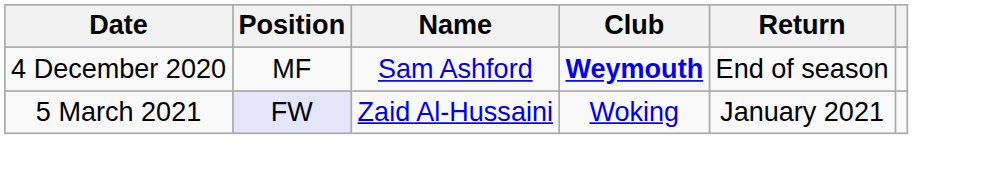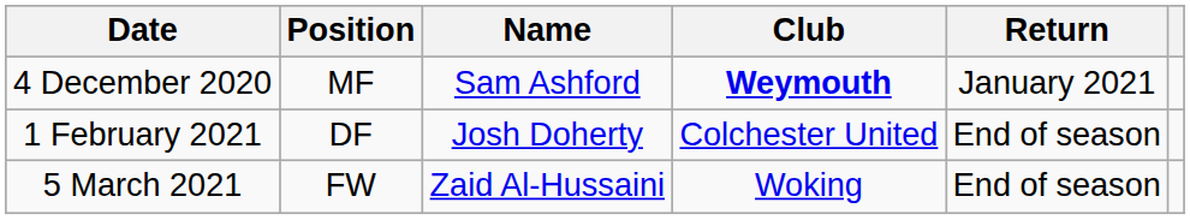4 December 2020 | Return: End of season -> January 2021
+ row: 1 February 2021 | DF | Josh Doherty | Colchester United | End of season
5 March 2021 | Position: lavender background -> no background
5 March 2021 | Return: January 2021 -> End of season
